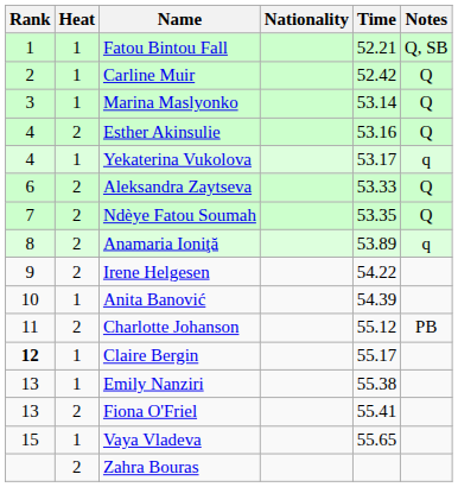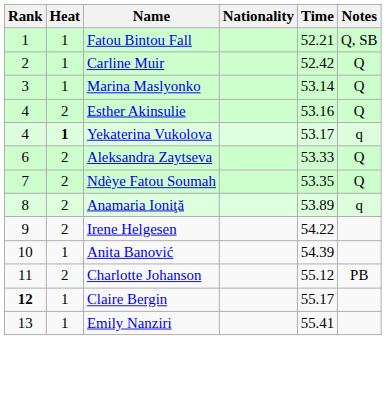Yekaterina Vukolova | Heat: normal -> bold
Emily Nanziri | Time: 55.38 -> 55.41
- row: 13 | 2 | Fiona O'Friel | 55.41
- row: 15 | 1 | Vaya Vladeva | 55.65
- row: 2 | Zahra Bouras
